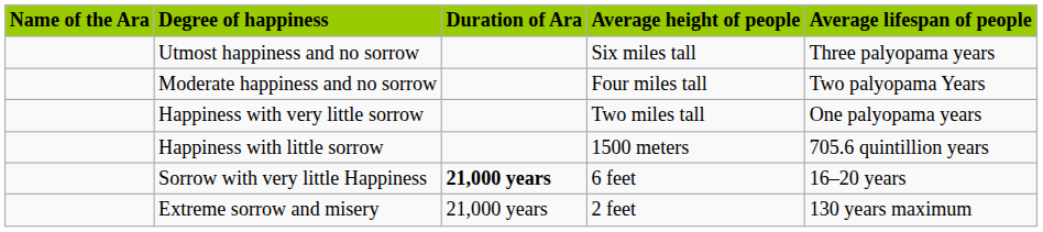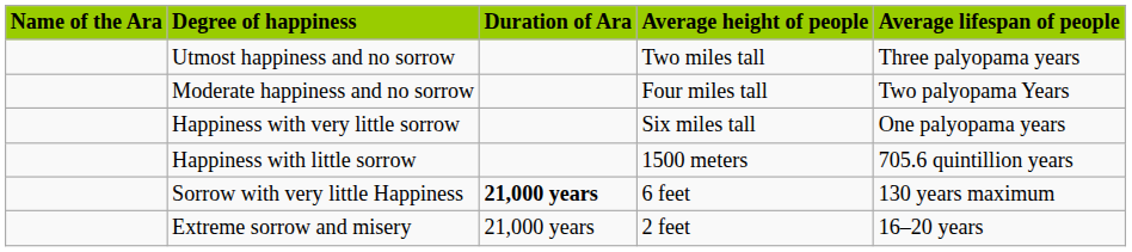Utmost happiness and no sorrow | column 4: Six miles tall -> Two miles tall
Happiness with very little sorrow | column 4: Two miles tall -> Six miles tall
Sorrow with very little Happiness | column 5: 16–20 years -> 130 years maximum
Extreme sorrow and misery | column 5: 130 years maximum -> 16–20 years
